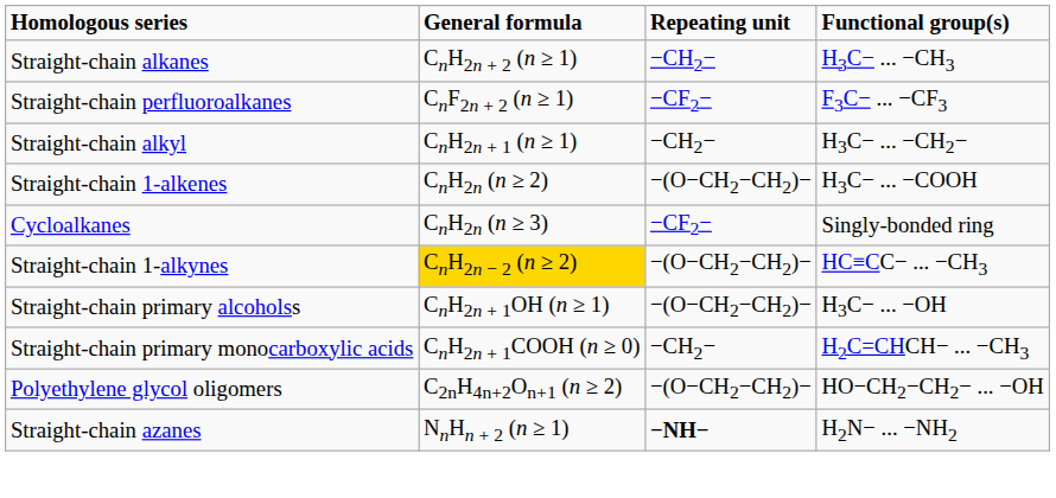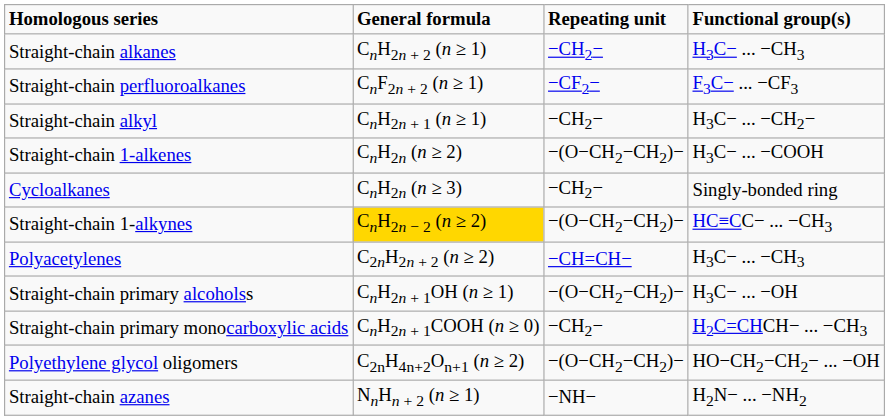Cycloalkanes | Repeating unit: −CF2− -> −CH2−
+ row: Polyacetylenes | C2nH2n + 2 (n ≥ 2) | −CH=CH− | H3C− ... −CH3
Straight-chain azanes | Repeating unit: bold -> normal
